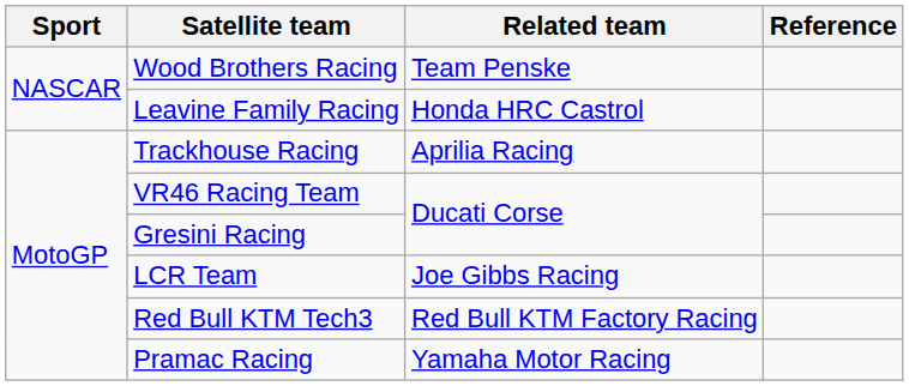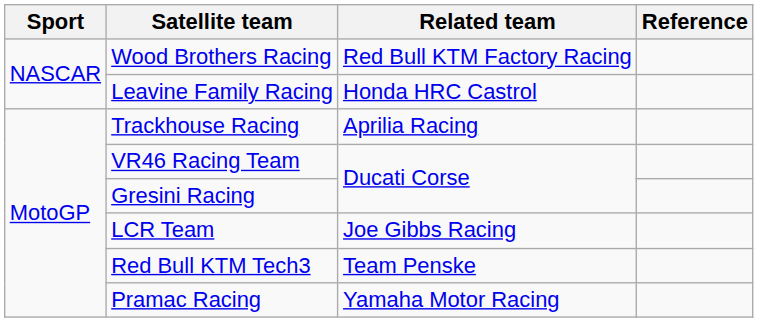Wood Brothers Racing | Related team: Team Penske -> Red Bull KTM Factory Racing
Red Bull KTM Tech3 | Related team: Red Bull KTM Factory Racing -> Team Penske
